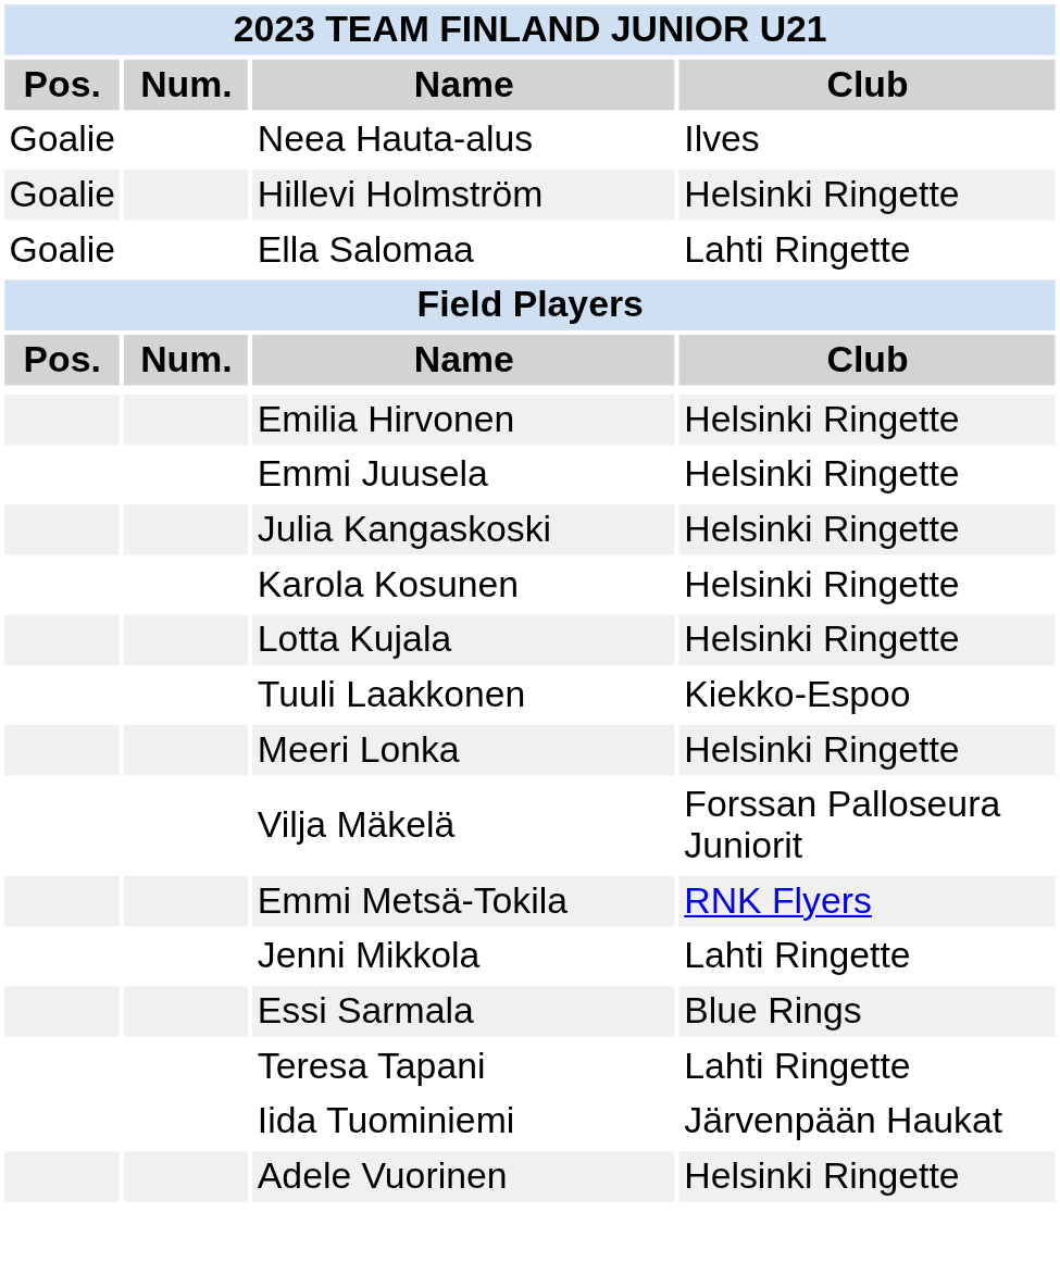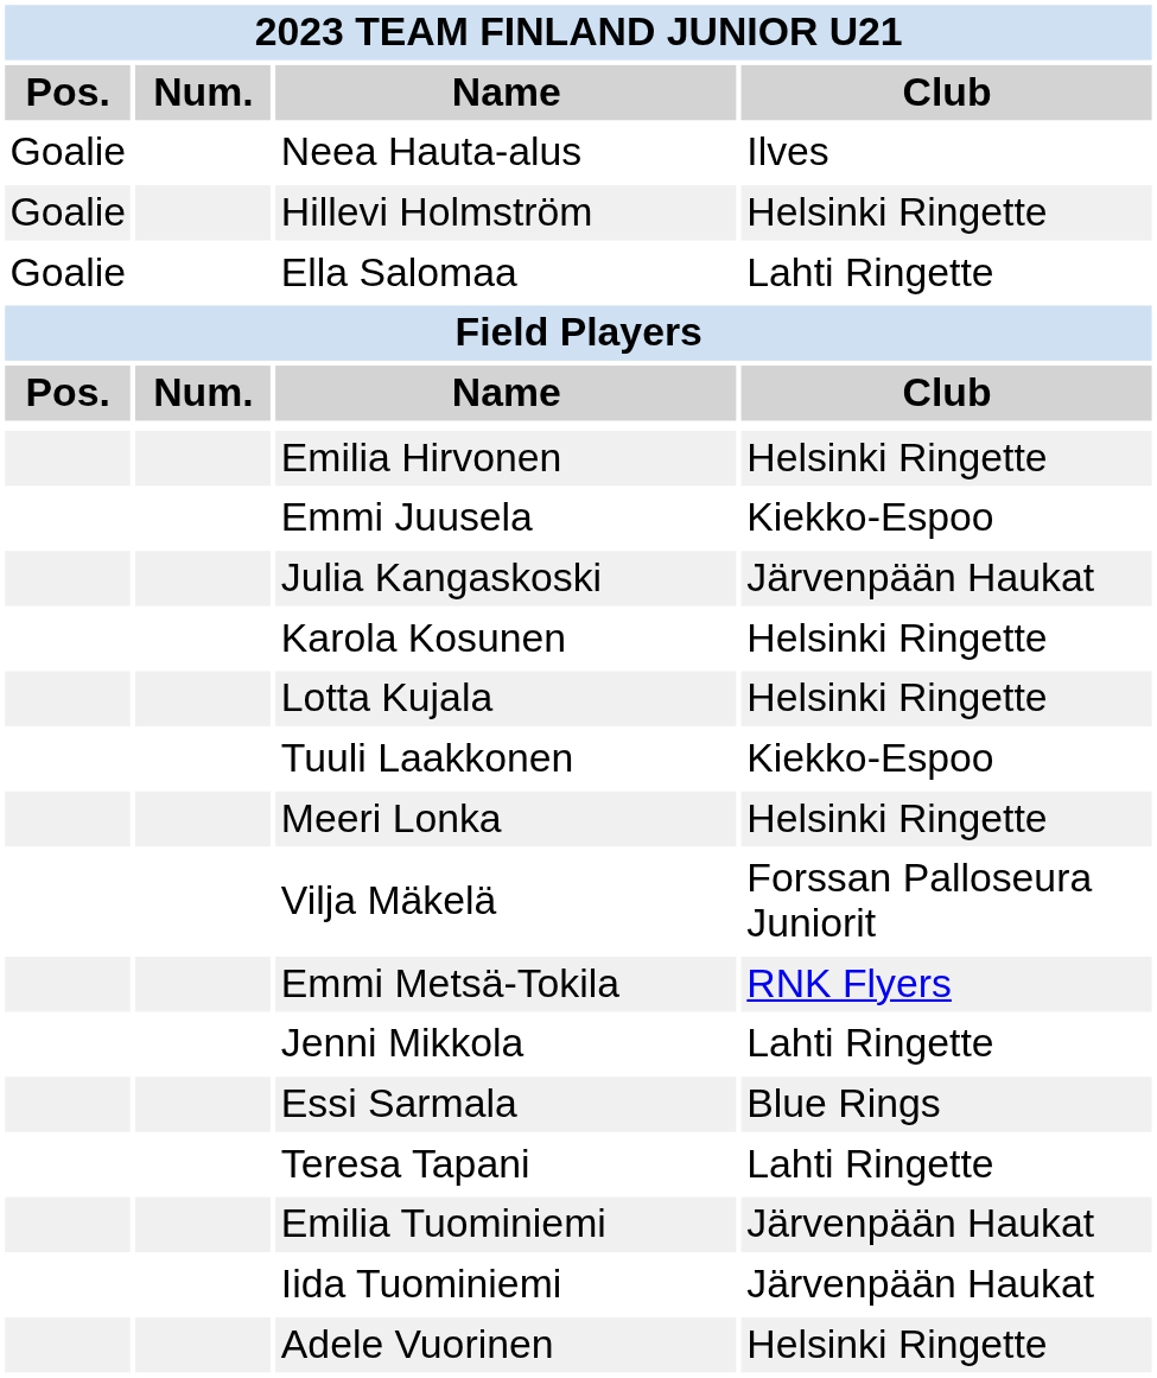Emmi Juusela | Club: Helsinki Ringette -> Kiekko-Espoo
Julia Kangaskoski | Club: Helsinki Ringette -> Järvenpään Haukat
+ row: Emilia Tuominiemi | Järvenpään Haukat
